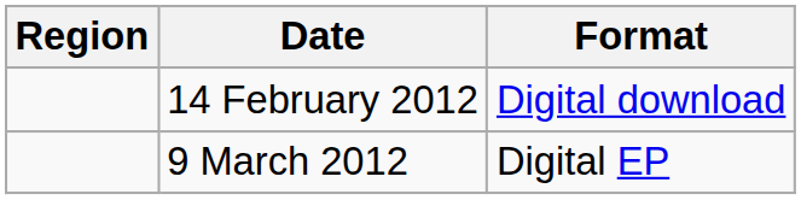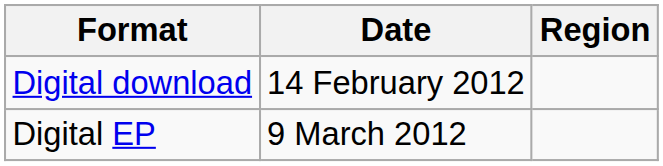columns swapped: Region <-> Format
